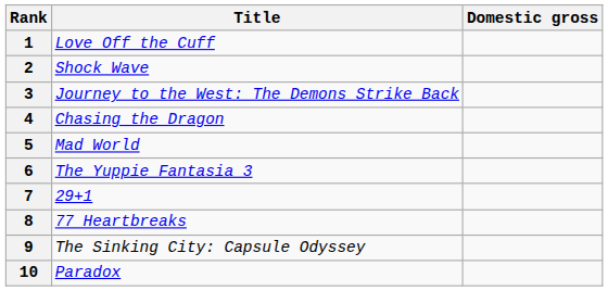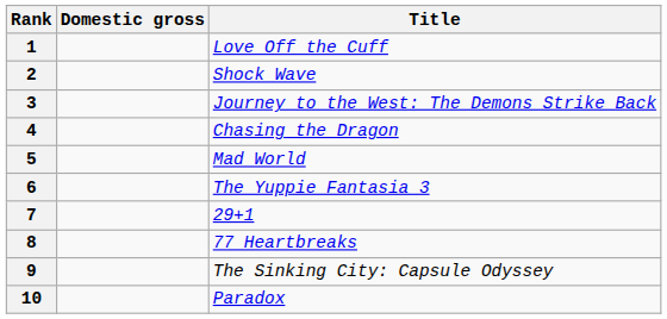columns swapped: Title <-> Domestic gross
